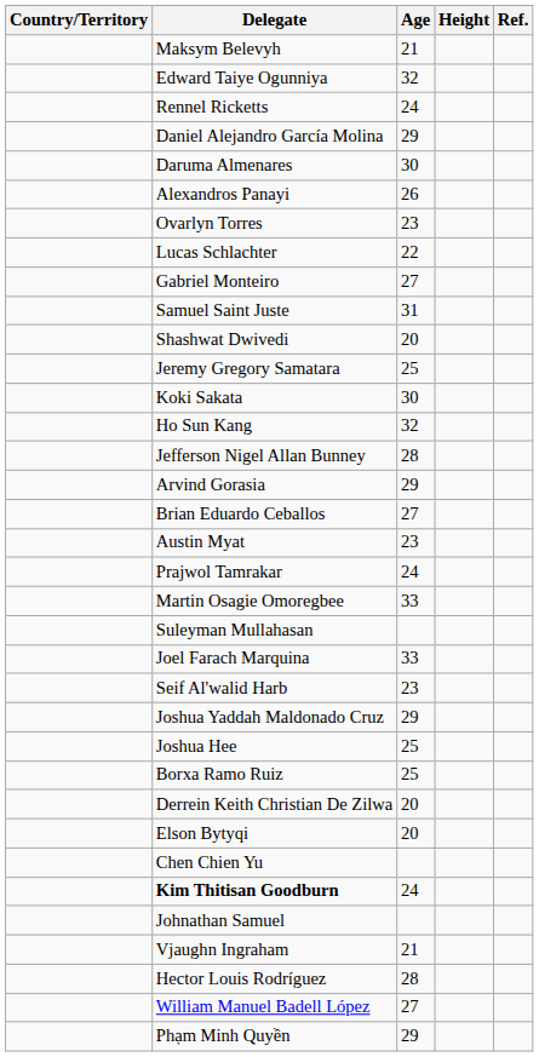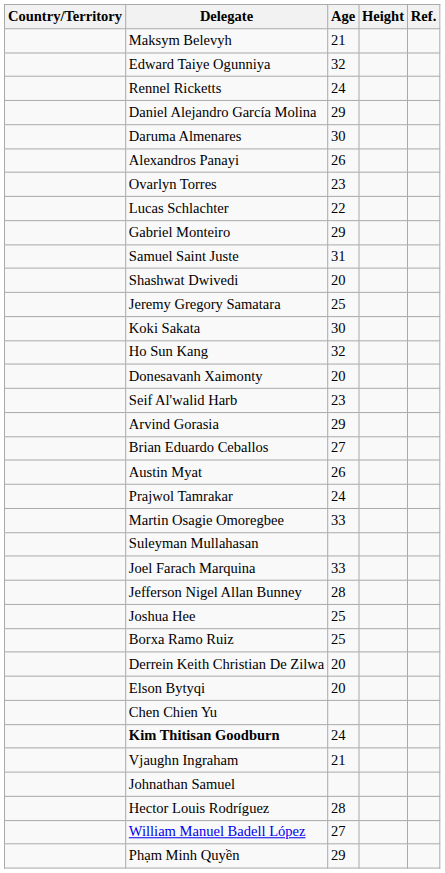Gabriel Monteiro | Age: 27 -> 29
+ row: Donesavanh Xaimonty | 20
rows swapped: Seif Al'walid Harb <-> Jefferson Nigel Allan Bunney
Austin Myat | Age: 23 -> 26
- row: Joshua Yaddah Maldonado Cruz | 29
rows swapped: Vjaughn Ingraham <-> Johnathan Samuel
